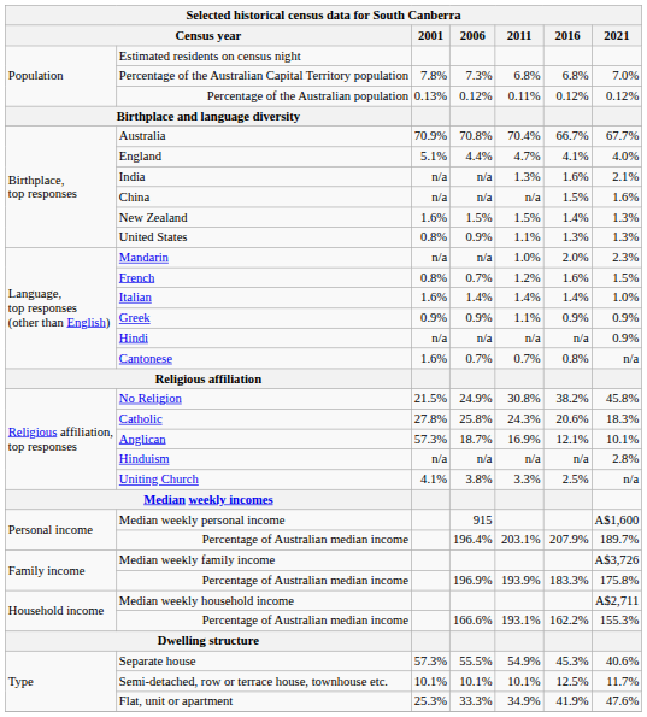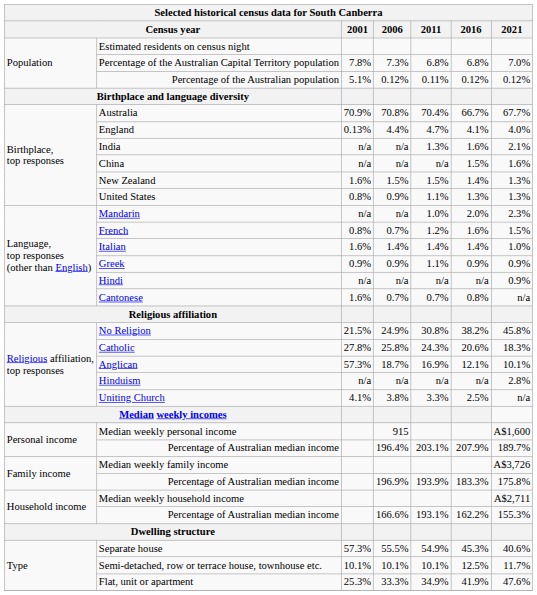Percentage of the Australian population | 2001: 0.13% -> 5.1%
England | 2001: 5.1% -> 0.13%
